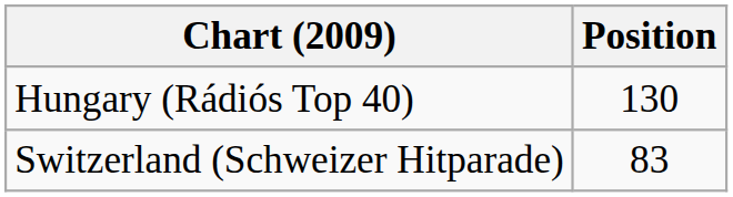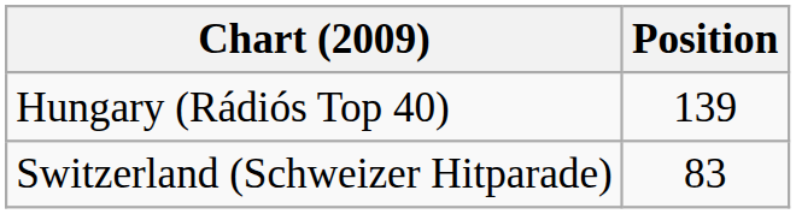Hungary (Rádiós Top 40) | Position: 130 -> 139
